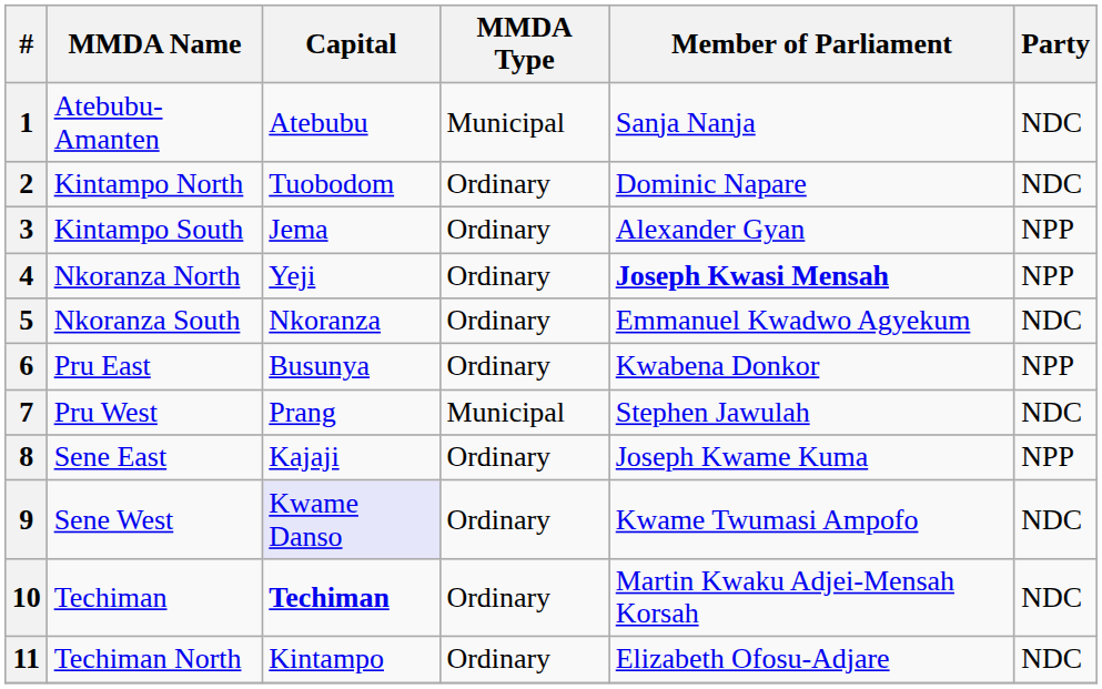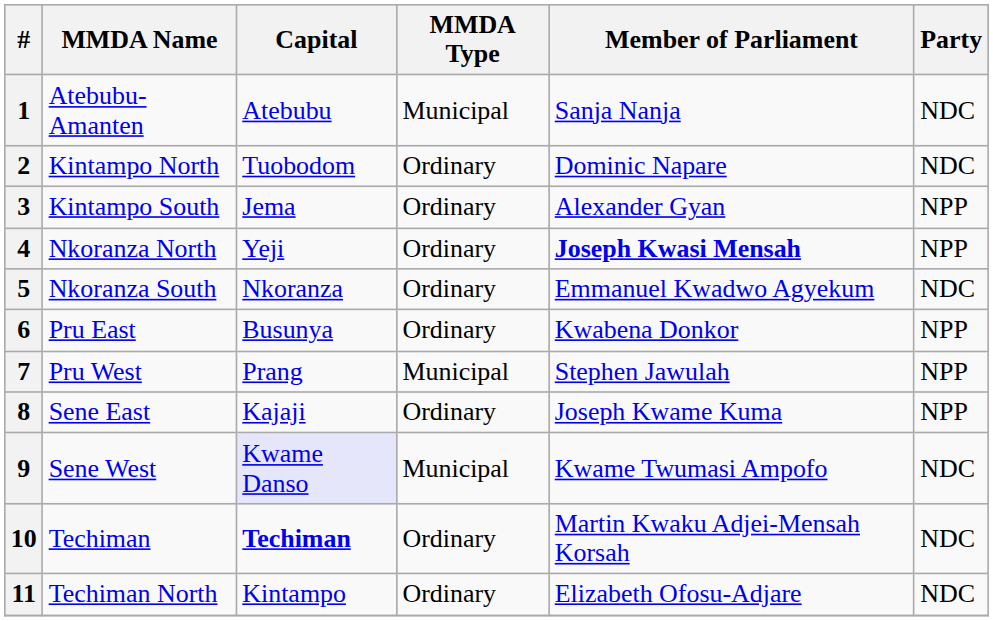7 | Party: NDC -> NPP
9 | MMDA Type: Ordinary -> Municipal
